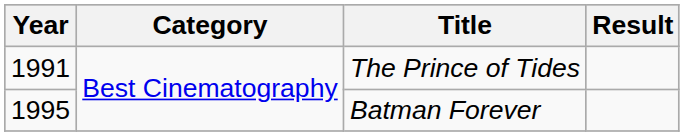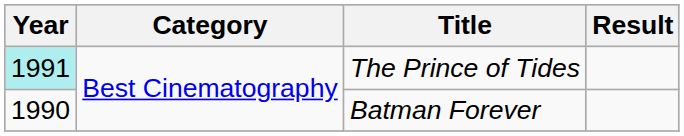The Prince of Tides | Year: no background -> paleturquoise background
Batman Forever | Year: 1995 -> 1990
